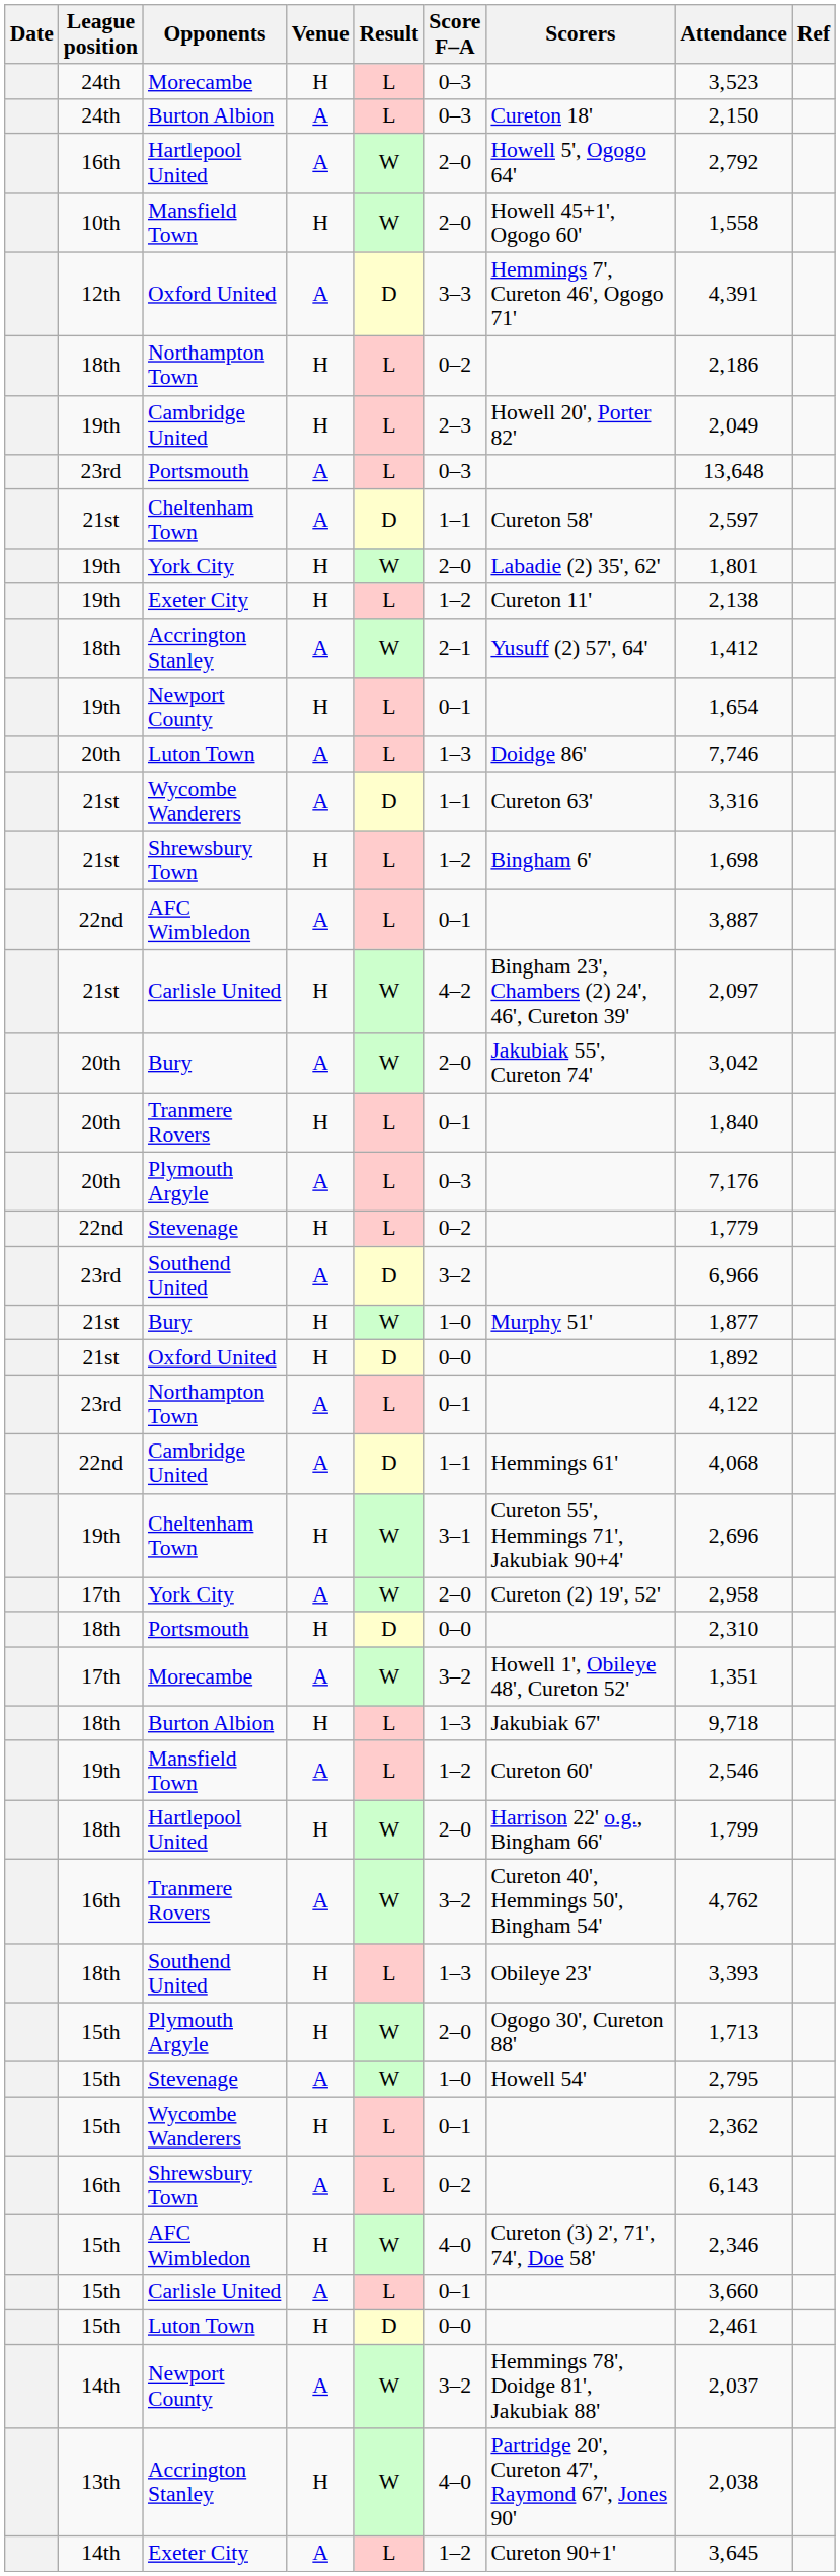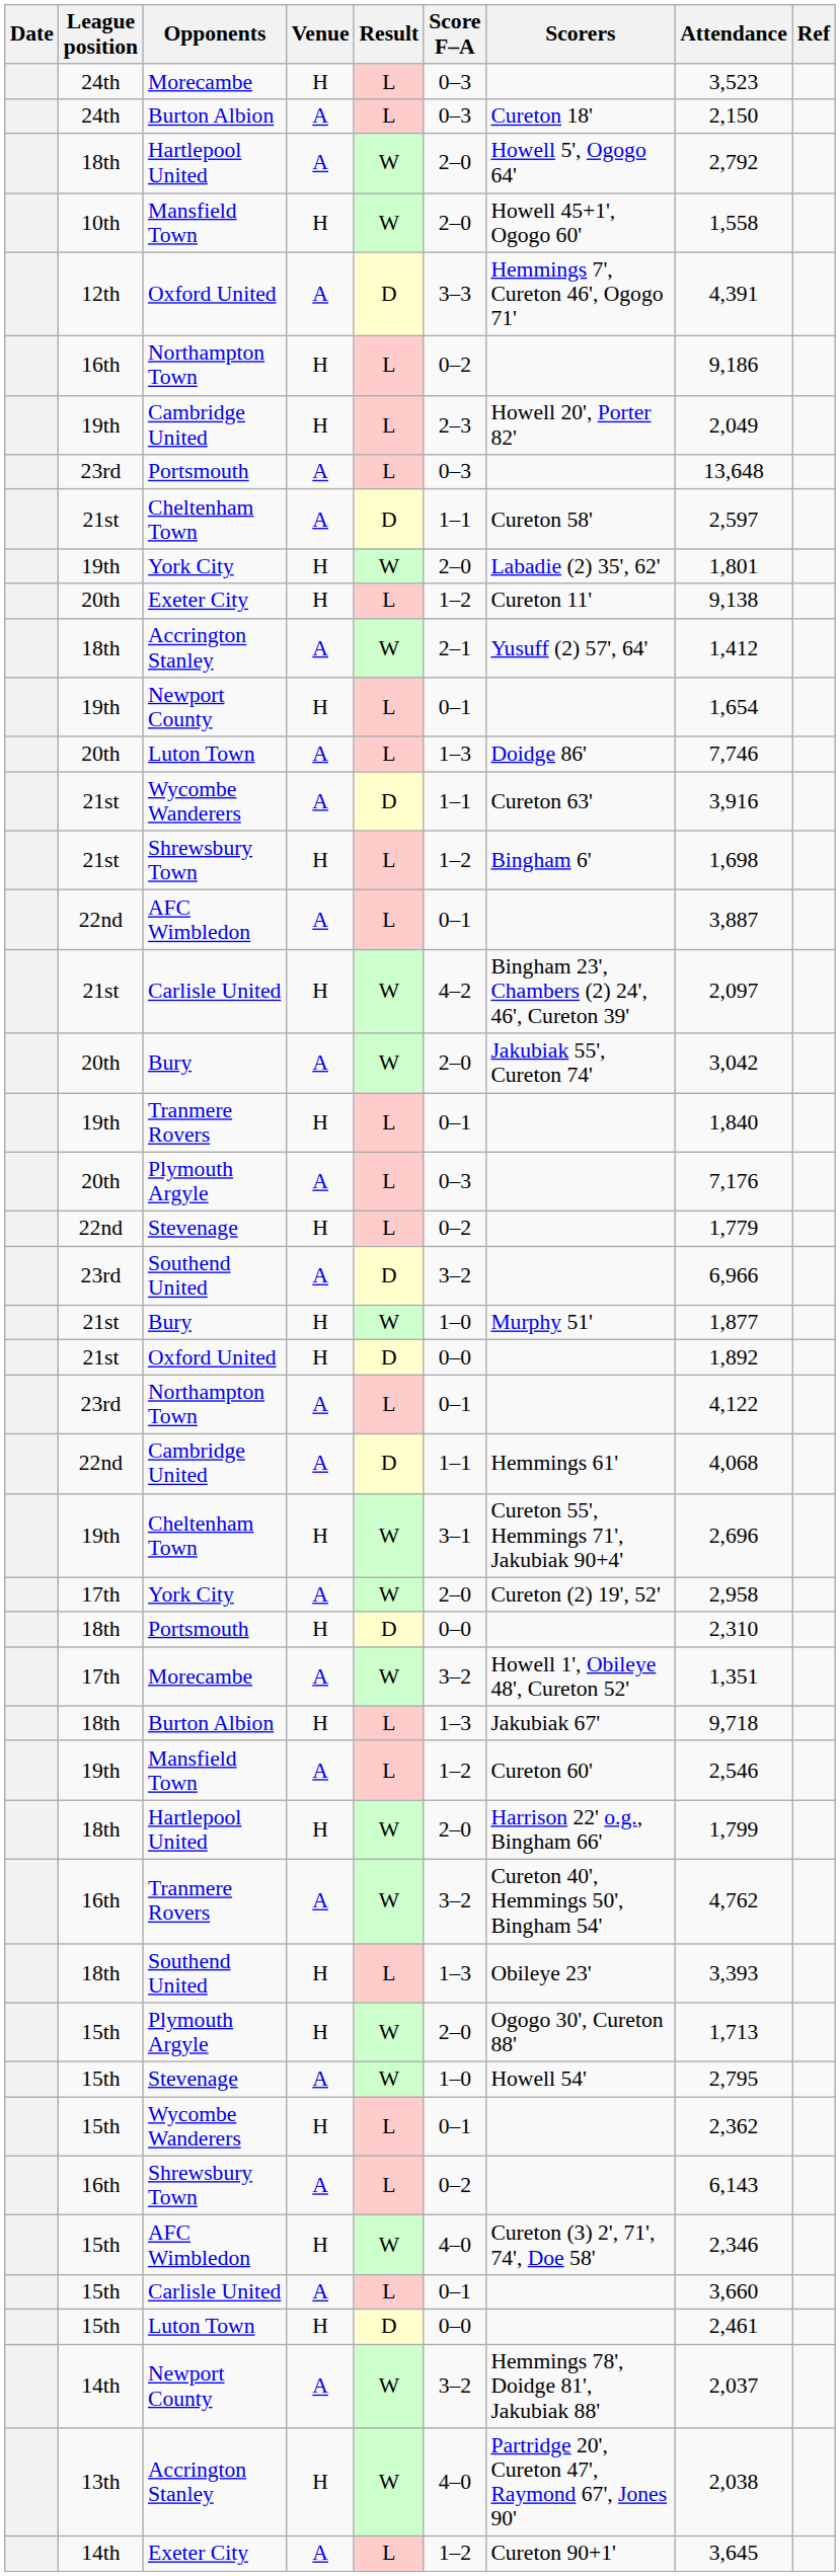Hartlepool United / A | League position: 16th -> 18th
Northampton Town / H | League position: 18th -> 16th
Northampton Town / H | Attendance: 2,186 -> 9,186
Exeter City / H | League position: 19th -> 20th
Exeter City / H | Attendance: 2,138 -> 9,138
Wycombe Wanderers / A | Attendance: 3,316 -> 3,916
Tranmere Rovers / H | League position: 20th -> 19th
